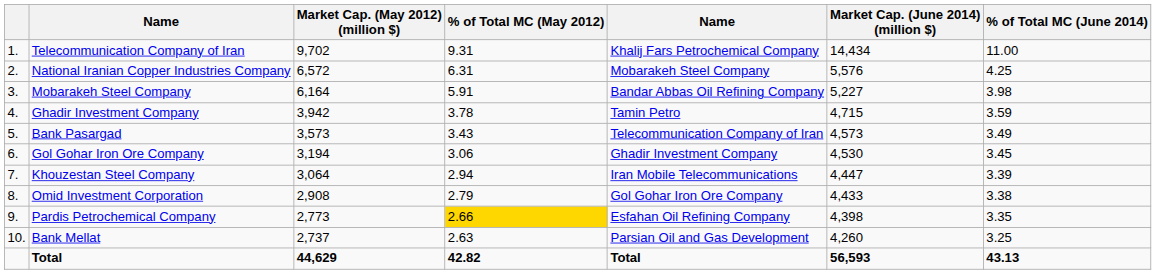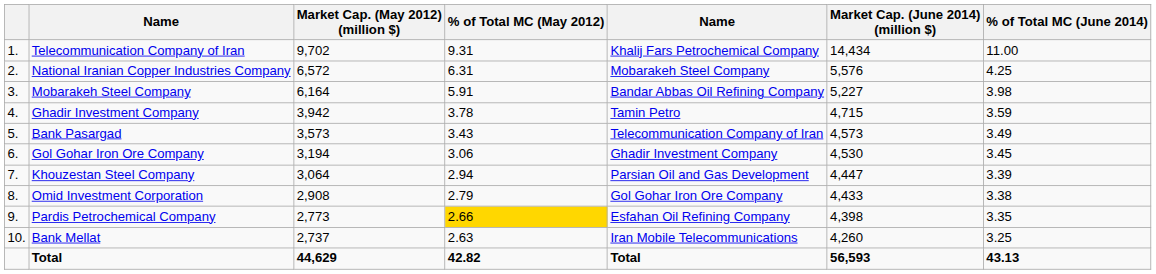Khouzestan Steel Company | column 5: Iran Mobile Telecommunications -> Parsian Oil and Gas Development
Bank Mellat | column 5: Parsian Oil and Gas Development -> Iran Mobile Telecommunications
